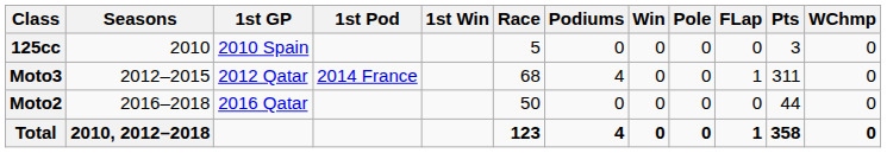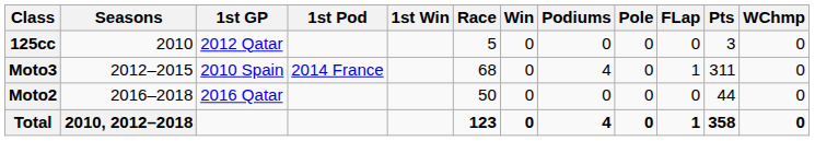columns swapped: Win <-> Podiums
125cc | 1st GP: 2010 Spain -> 2012 Qatar
Moto3 | 1st GP: 2012 Qatar -> 2010 Spain
